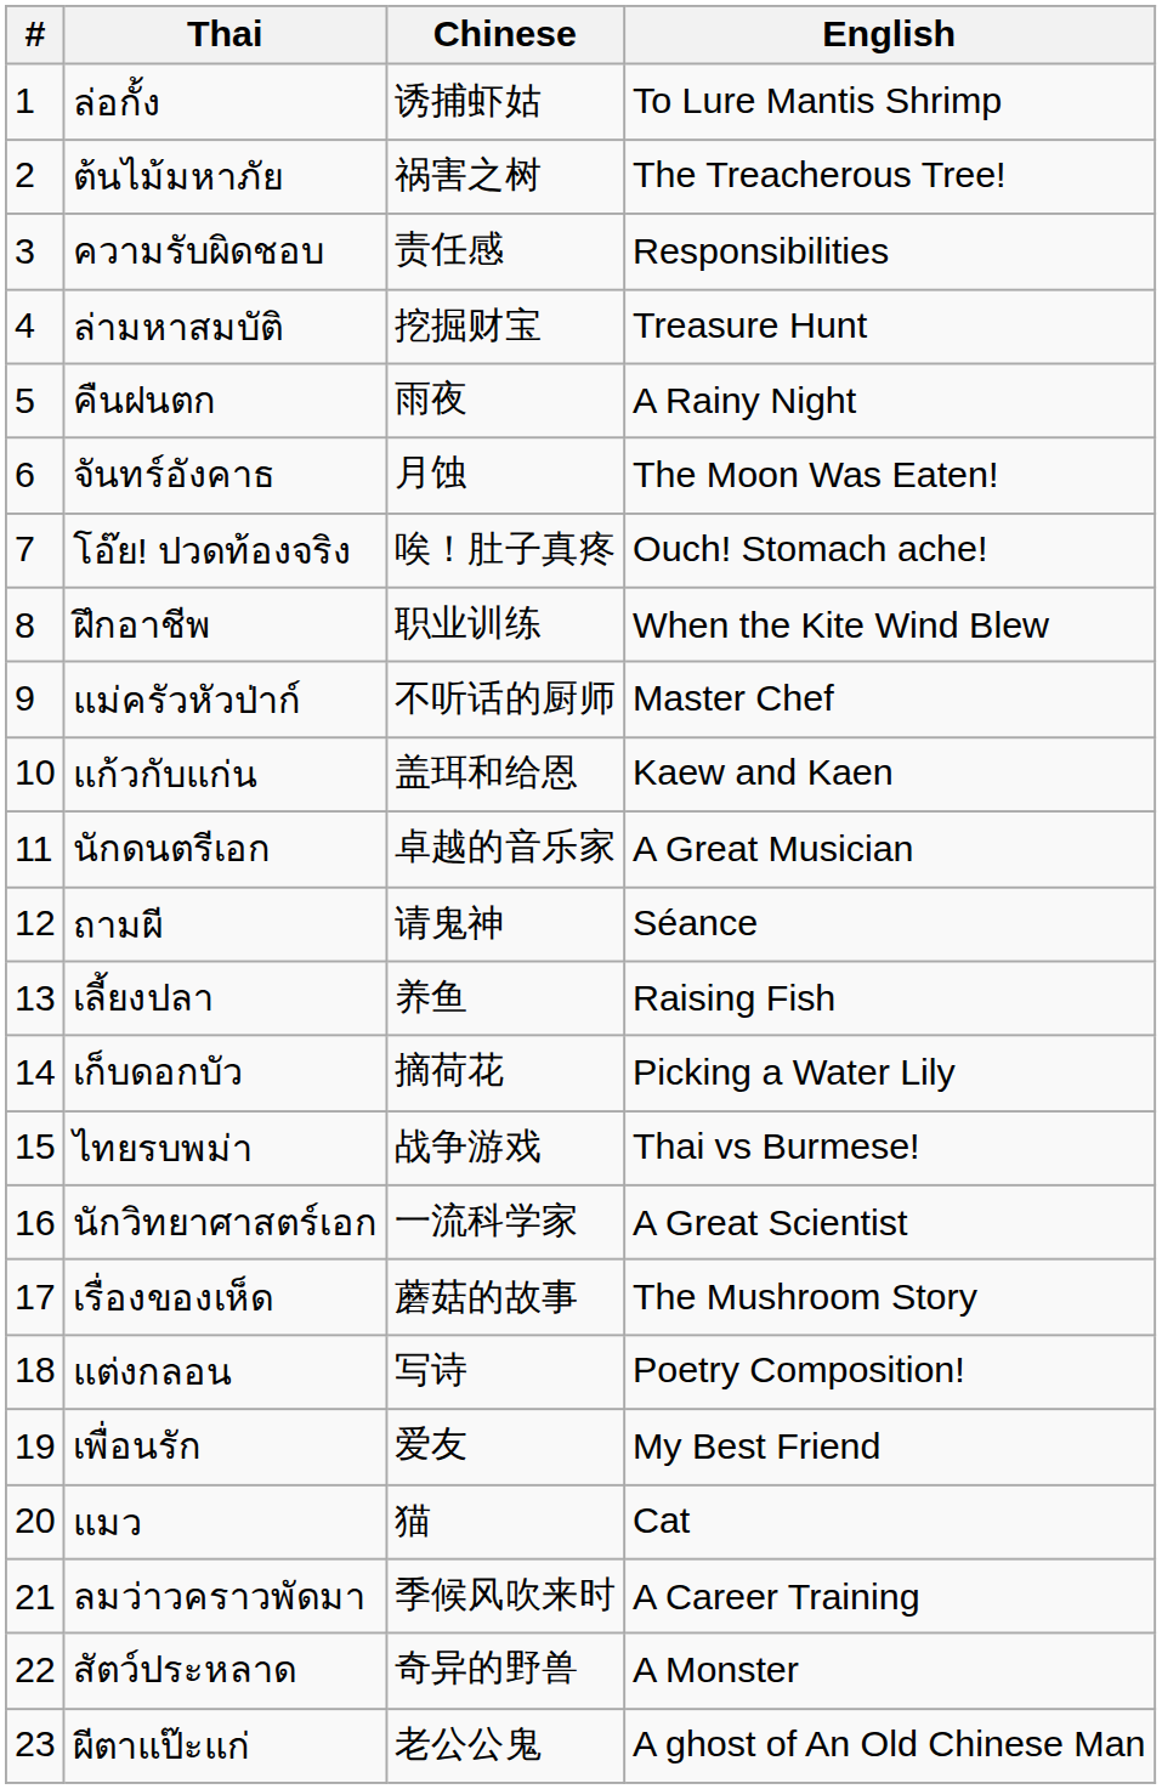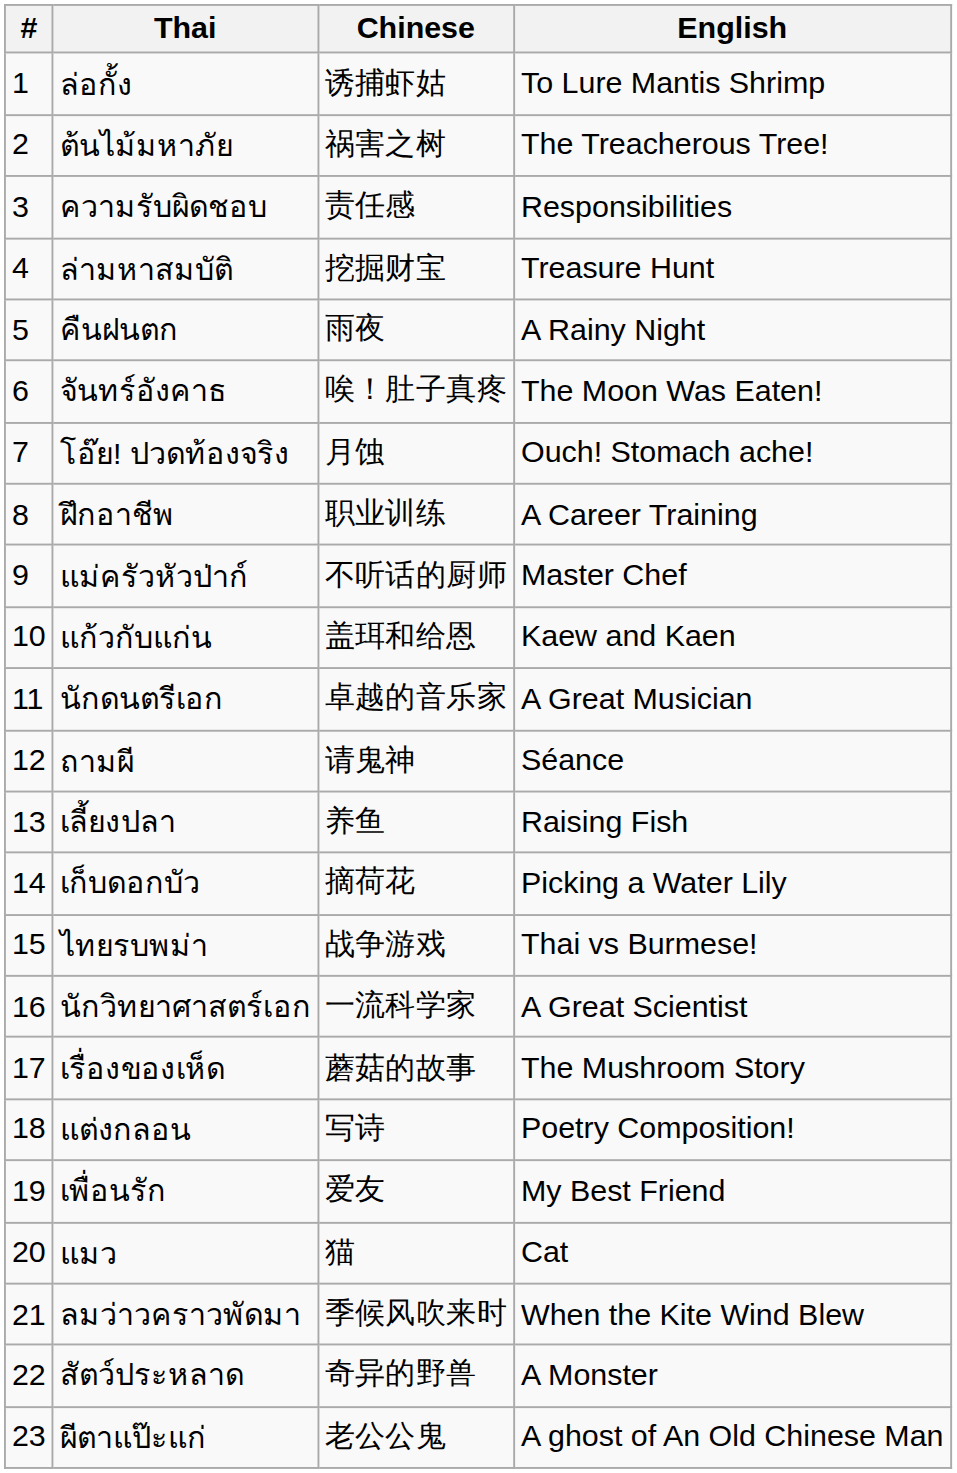จันทร์อังคาธ | Chinese: 月蚀 -> 唉！肚子真疼
โอ๊ย! ปวดท้องจริง | Chinese: 唉！肚子真疼 -> 月蚀
ฝึกอาชีพ | English: When the Kite Wind Blew -> A Career Training
ลมว่าวคราวพัดมา | English: A Career Training -> When the Kite Wind Blew
